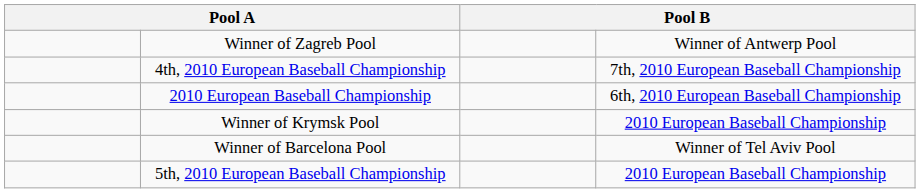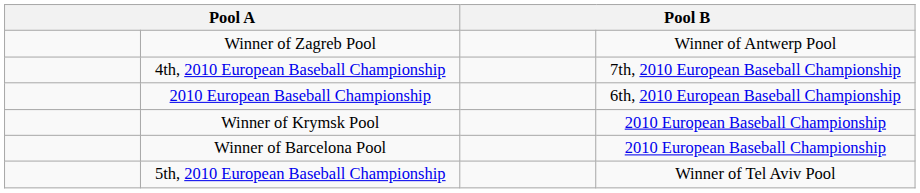Winner of Barcelona Pool | column 4: Winner of Tel Aviv Pool -> 2010 European Baseball Championship
5th, 2010 European Baseball Championship | column 4: 2010 European Baseball Championship -> Winner of Tel Aviv Pool
